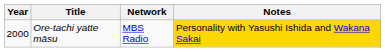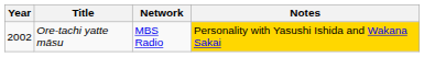Ore-tachi yatte māsu | Year: 2000 -> 2002
